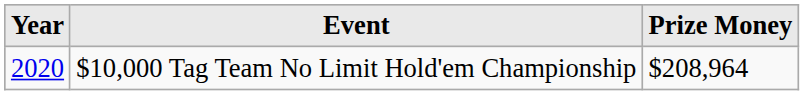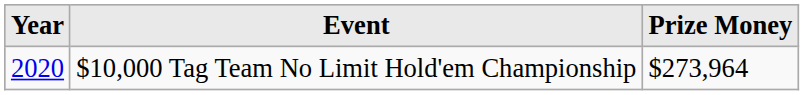$10,000 Tag Team No Limit Hold'em Championship | Prize Money: $208,964 -> $273,964
